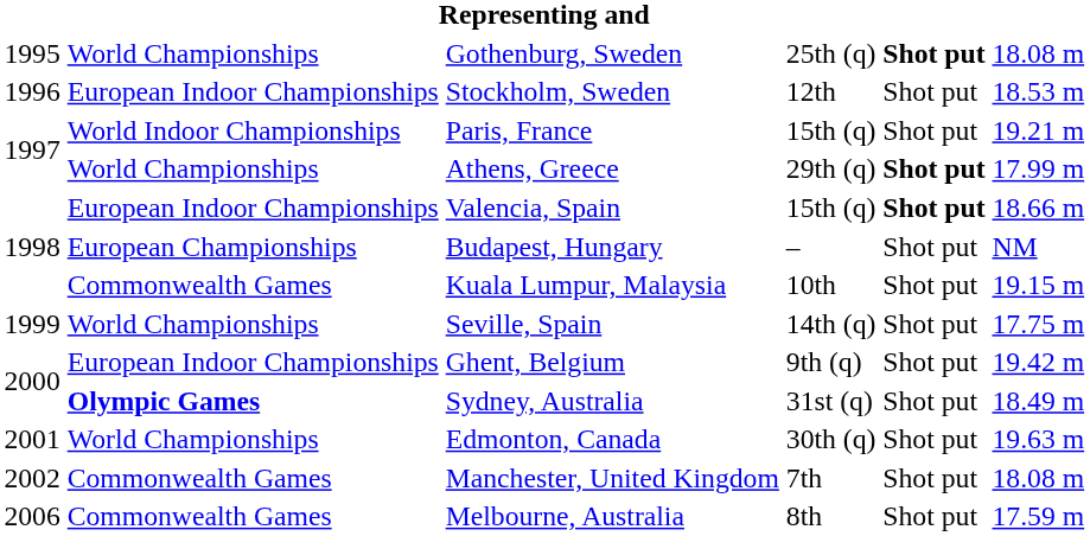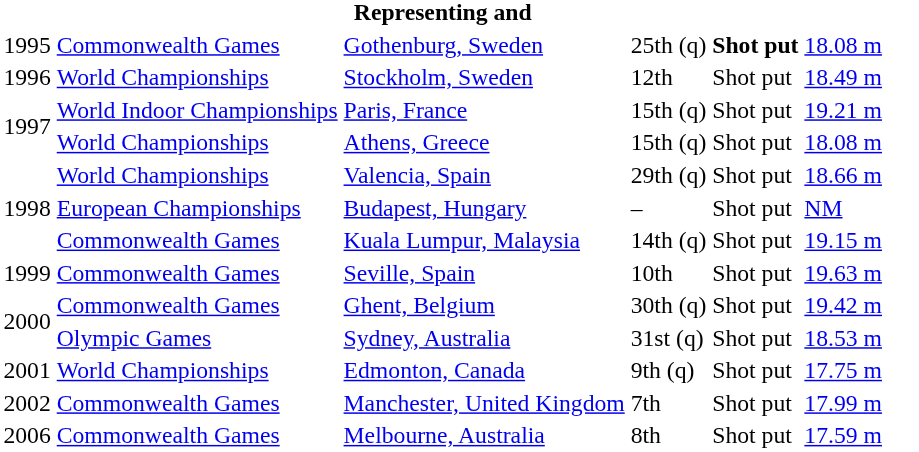Gothenburg, Sweden | column 2: World Championships -> Commonwealth Games
Stockholm, Sweden | column 2: European Indoor Championships -> World Championships
Stockholm, Sweden | column 6: 18.53 m -> 18.49 m
Athens, Greece | column 4: 29th (q) -> 15th (q)
Athens, Greece | column 5: bold -> normal
Athens, Greece | column 6: 17.99 m -> 18.08 m
Valencia, Spain | column 2: European Indoor Championships -> World Championships
Valencia, Spain | column 4: 15th (q) -> 29th (q)
Valencia, Spain | column 5: bold -> normal
Kuala Lumpur, Malaysia | column 4: 10th -> 14th (q)
Seville, Spain | column 2: World Championships -> Commonwealth Games
Seville, Spain | column 4: 14th (q) -> 10th
Seville, Spain | column 6: 17.75 m -> 19.63 m
Ghent, Belgium | column 2: European Indoor Championships -> Commonwealth Games
Ghent, Belgium | column 4: 9th (q) -> 30th (q)
Sydney, Australia | column 2: bold -> normal
Sydney, Australia | column 6: 18.49 m -> 18.53 m
Edmonton, Canada | column 4: 30th (q) -> 9th (q)
Edmonton, Canada | column 6: 19.63 m -> 17.75 m
Manchester, United Kingdom | column 6: 18.08 m -> 17.99 m
